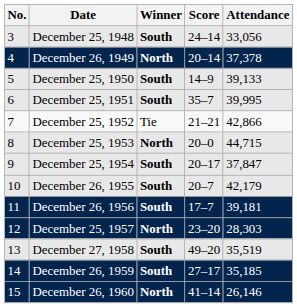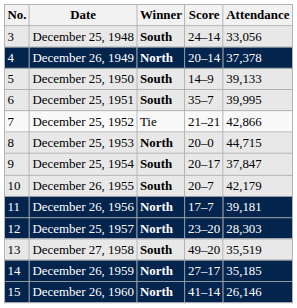December 26, 1956 | Winner: South -> North
December 26, 1959 | Winner: South -> North
